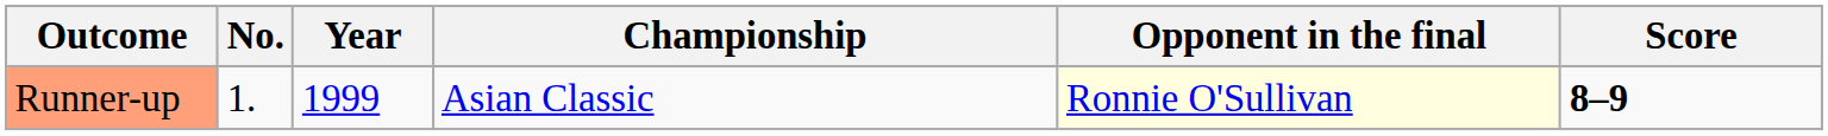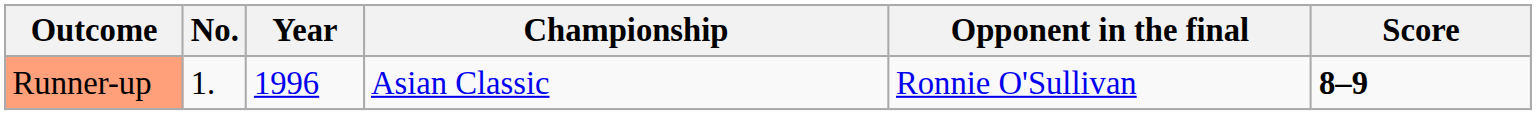Runner-up | Year: 1999 -> 1996
Runner-up | Opponent in the final: lightyellow background -> no background
